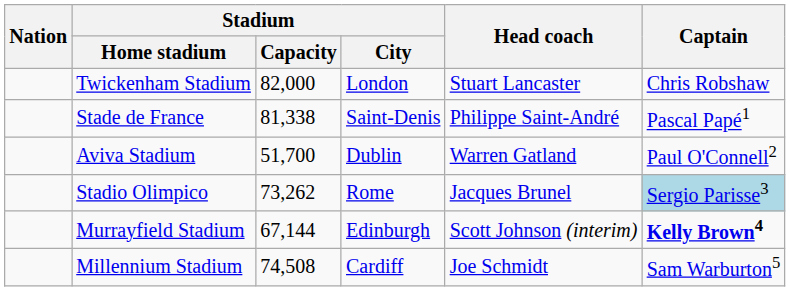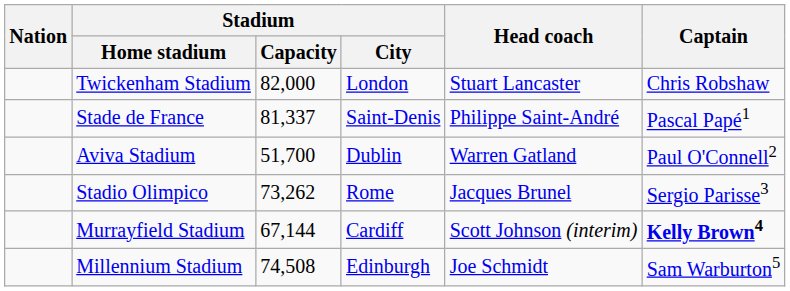Stade de France | Stadium / Capacity: 81,338 -> 81,337
Stadio Olimpico | Captain: lightblue background -> no background
Murrayfield Stadium | Stadium / City: Edinburgh -> Cardiff
Millennium Stadium | Stadium / City: Cardiff -> Edinburgh
